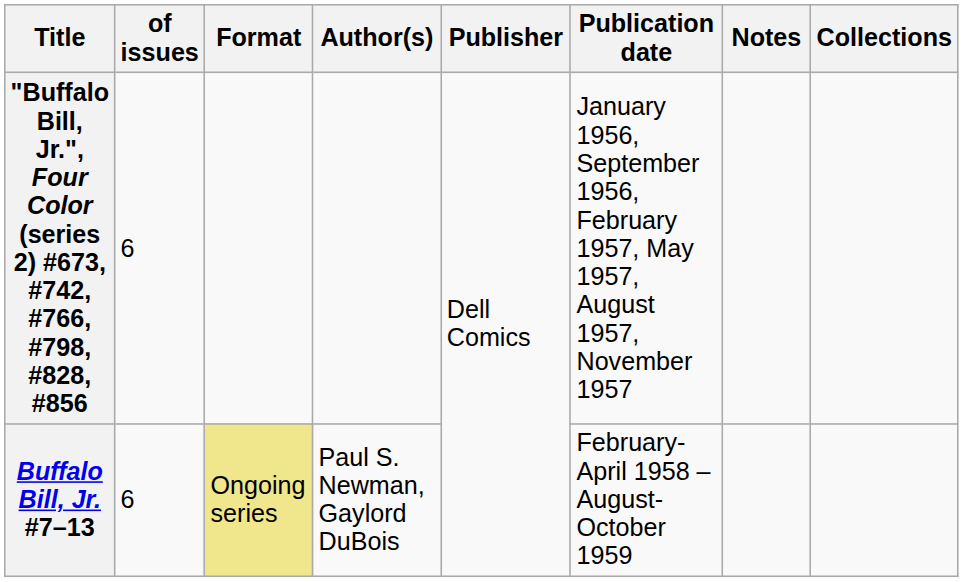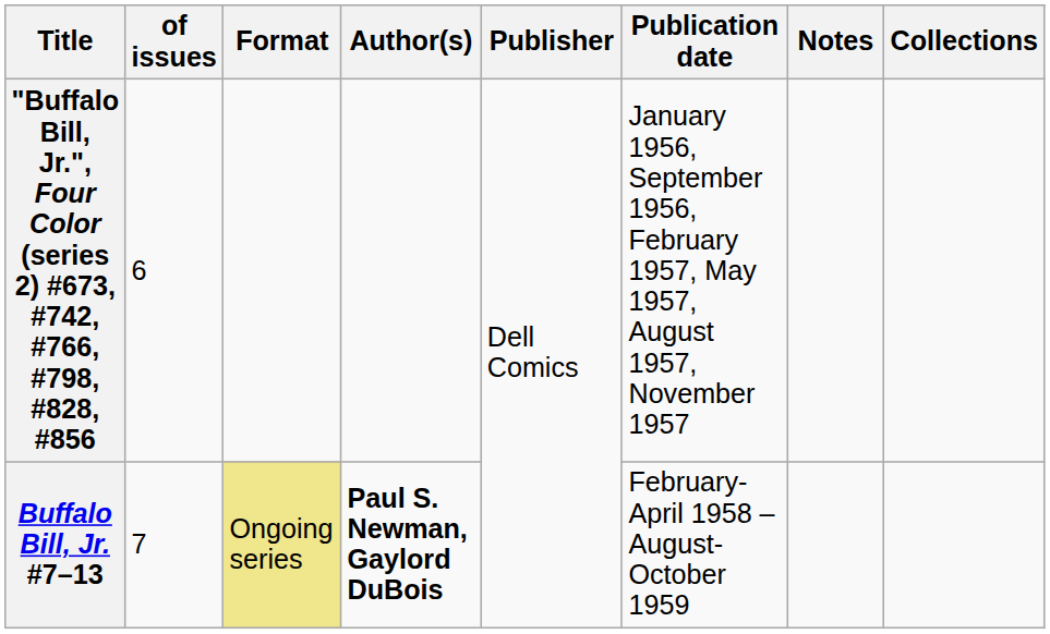Buffalo Bill, Jr. #7–13 | of issues: 6 -> 7
Buffalo Bill, Jr. #7–13 | Author(s): normal -> bold
